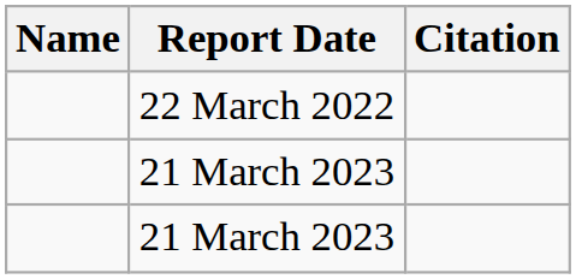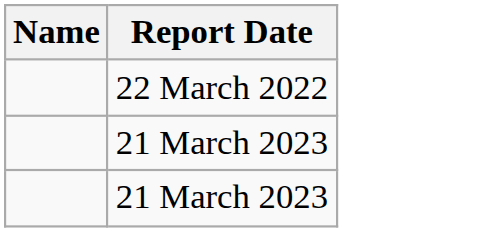- column: Citation
